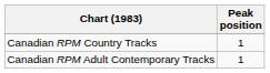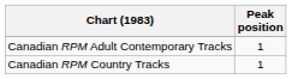rows swapped: Canadian RPM Country Tracks <-> Canadian RPM Adult Contemporary Tracks
